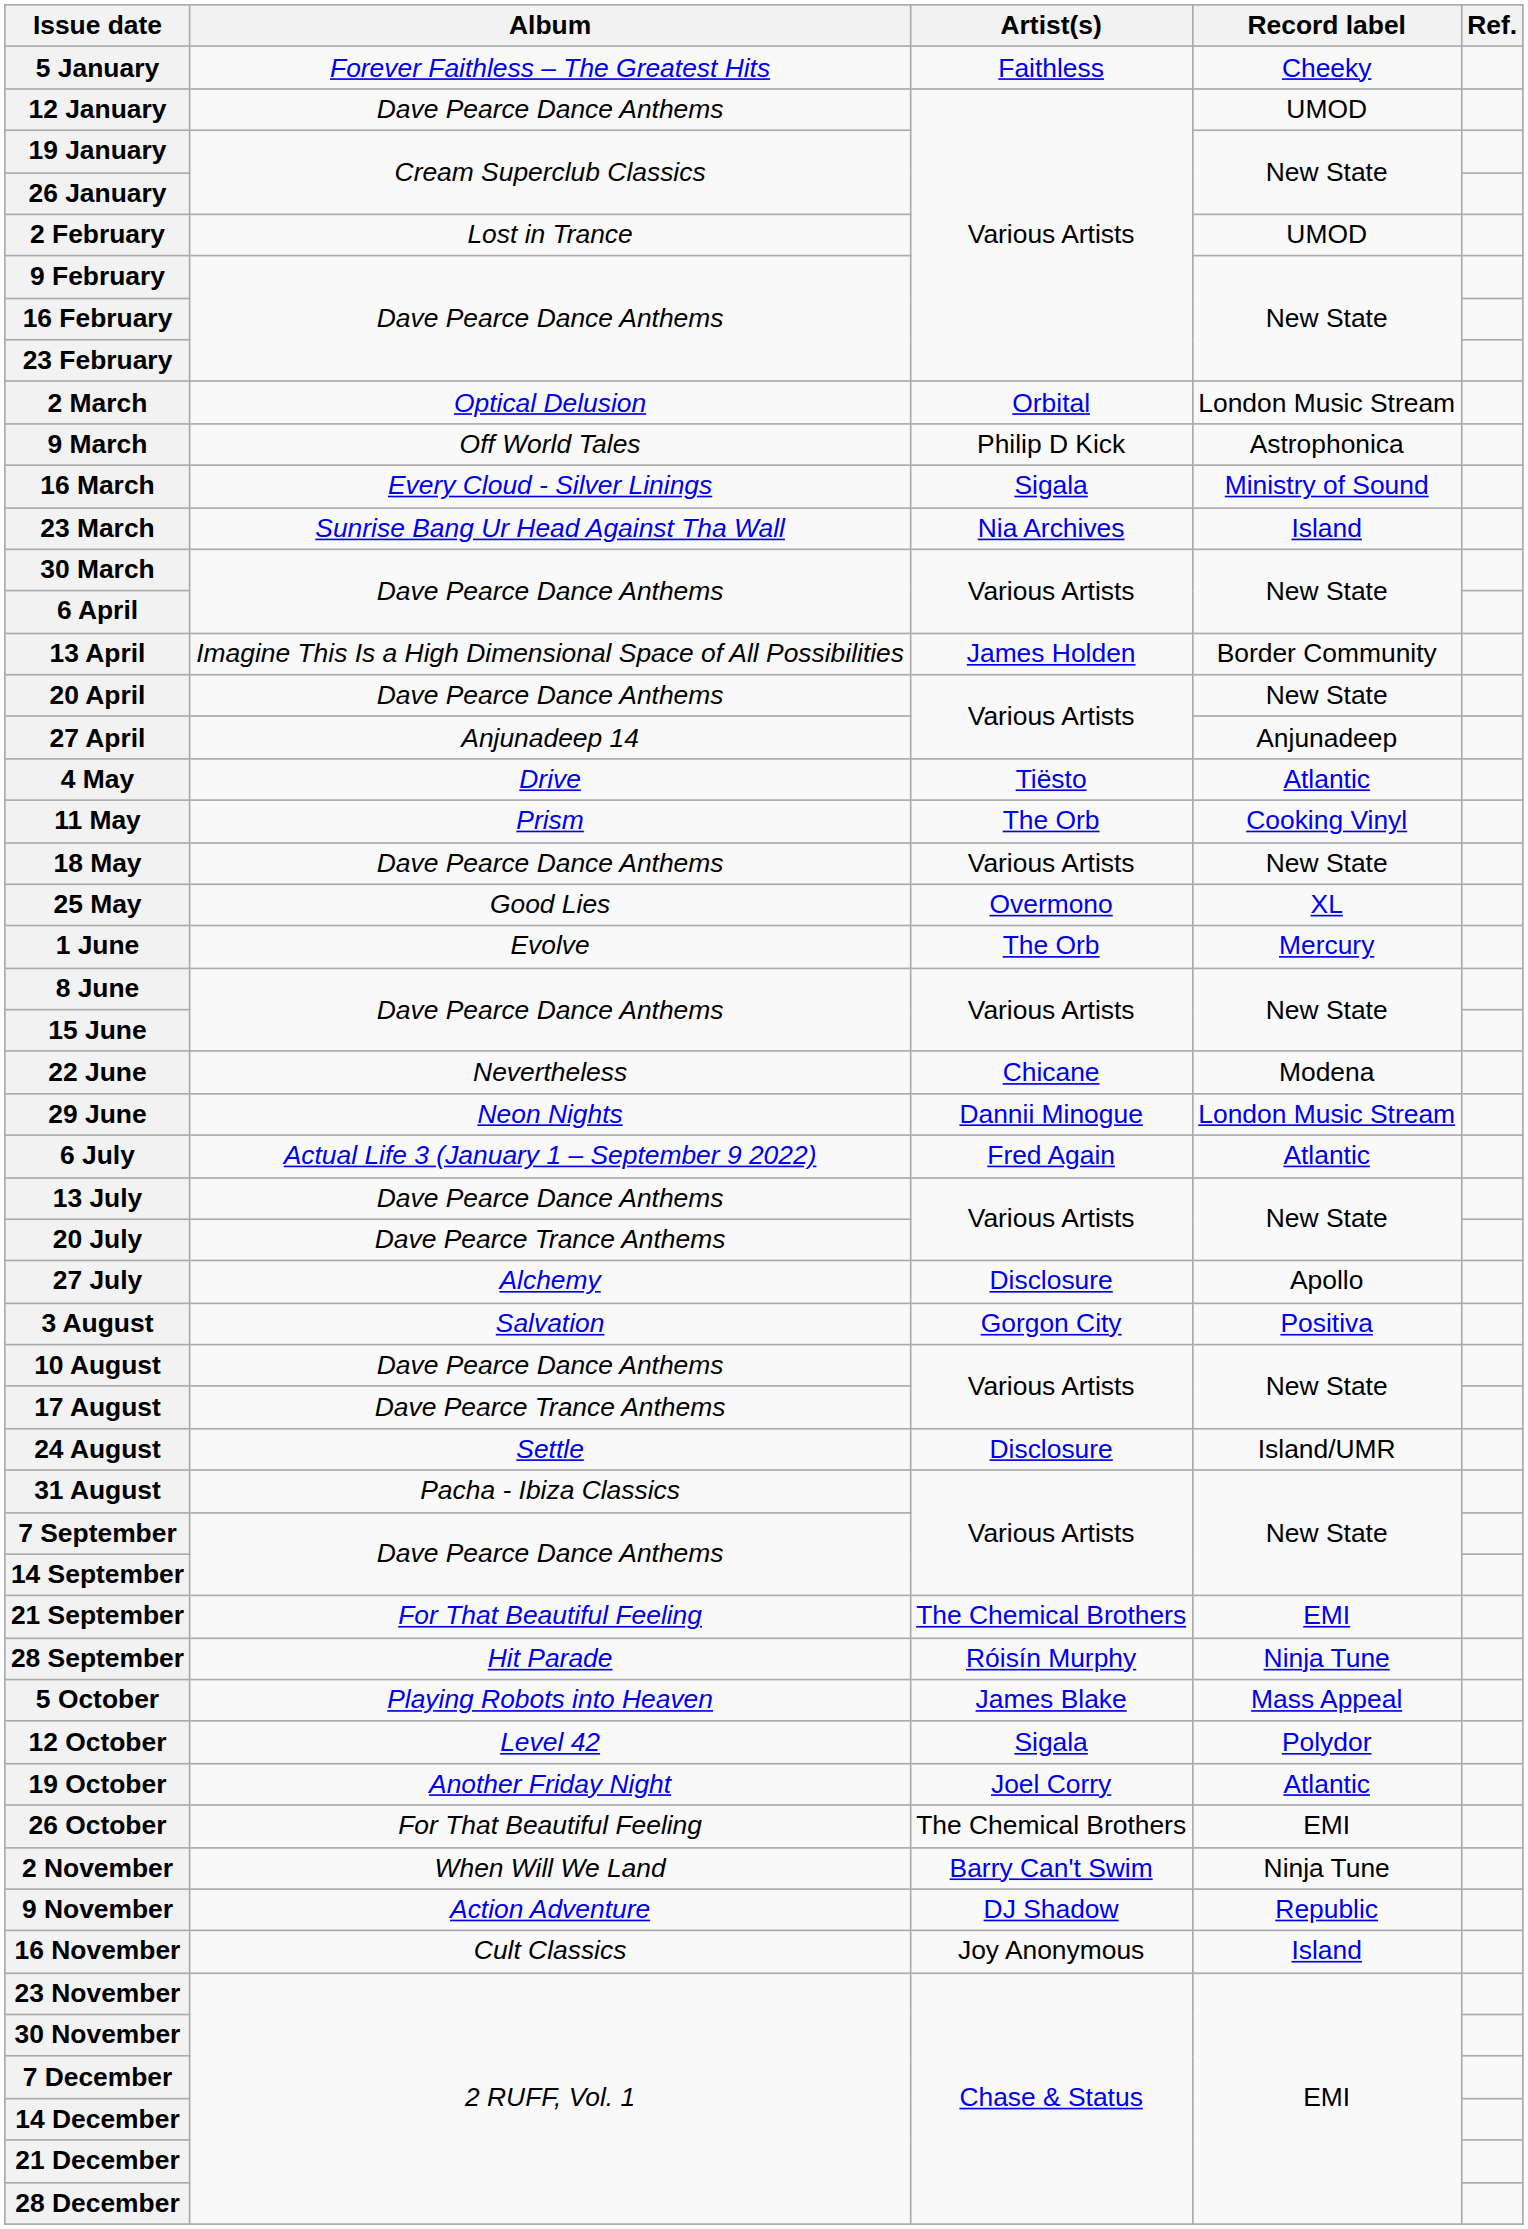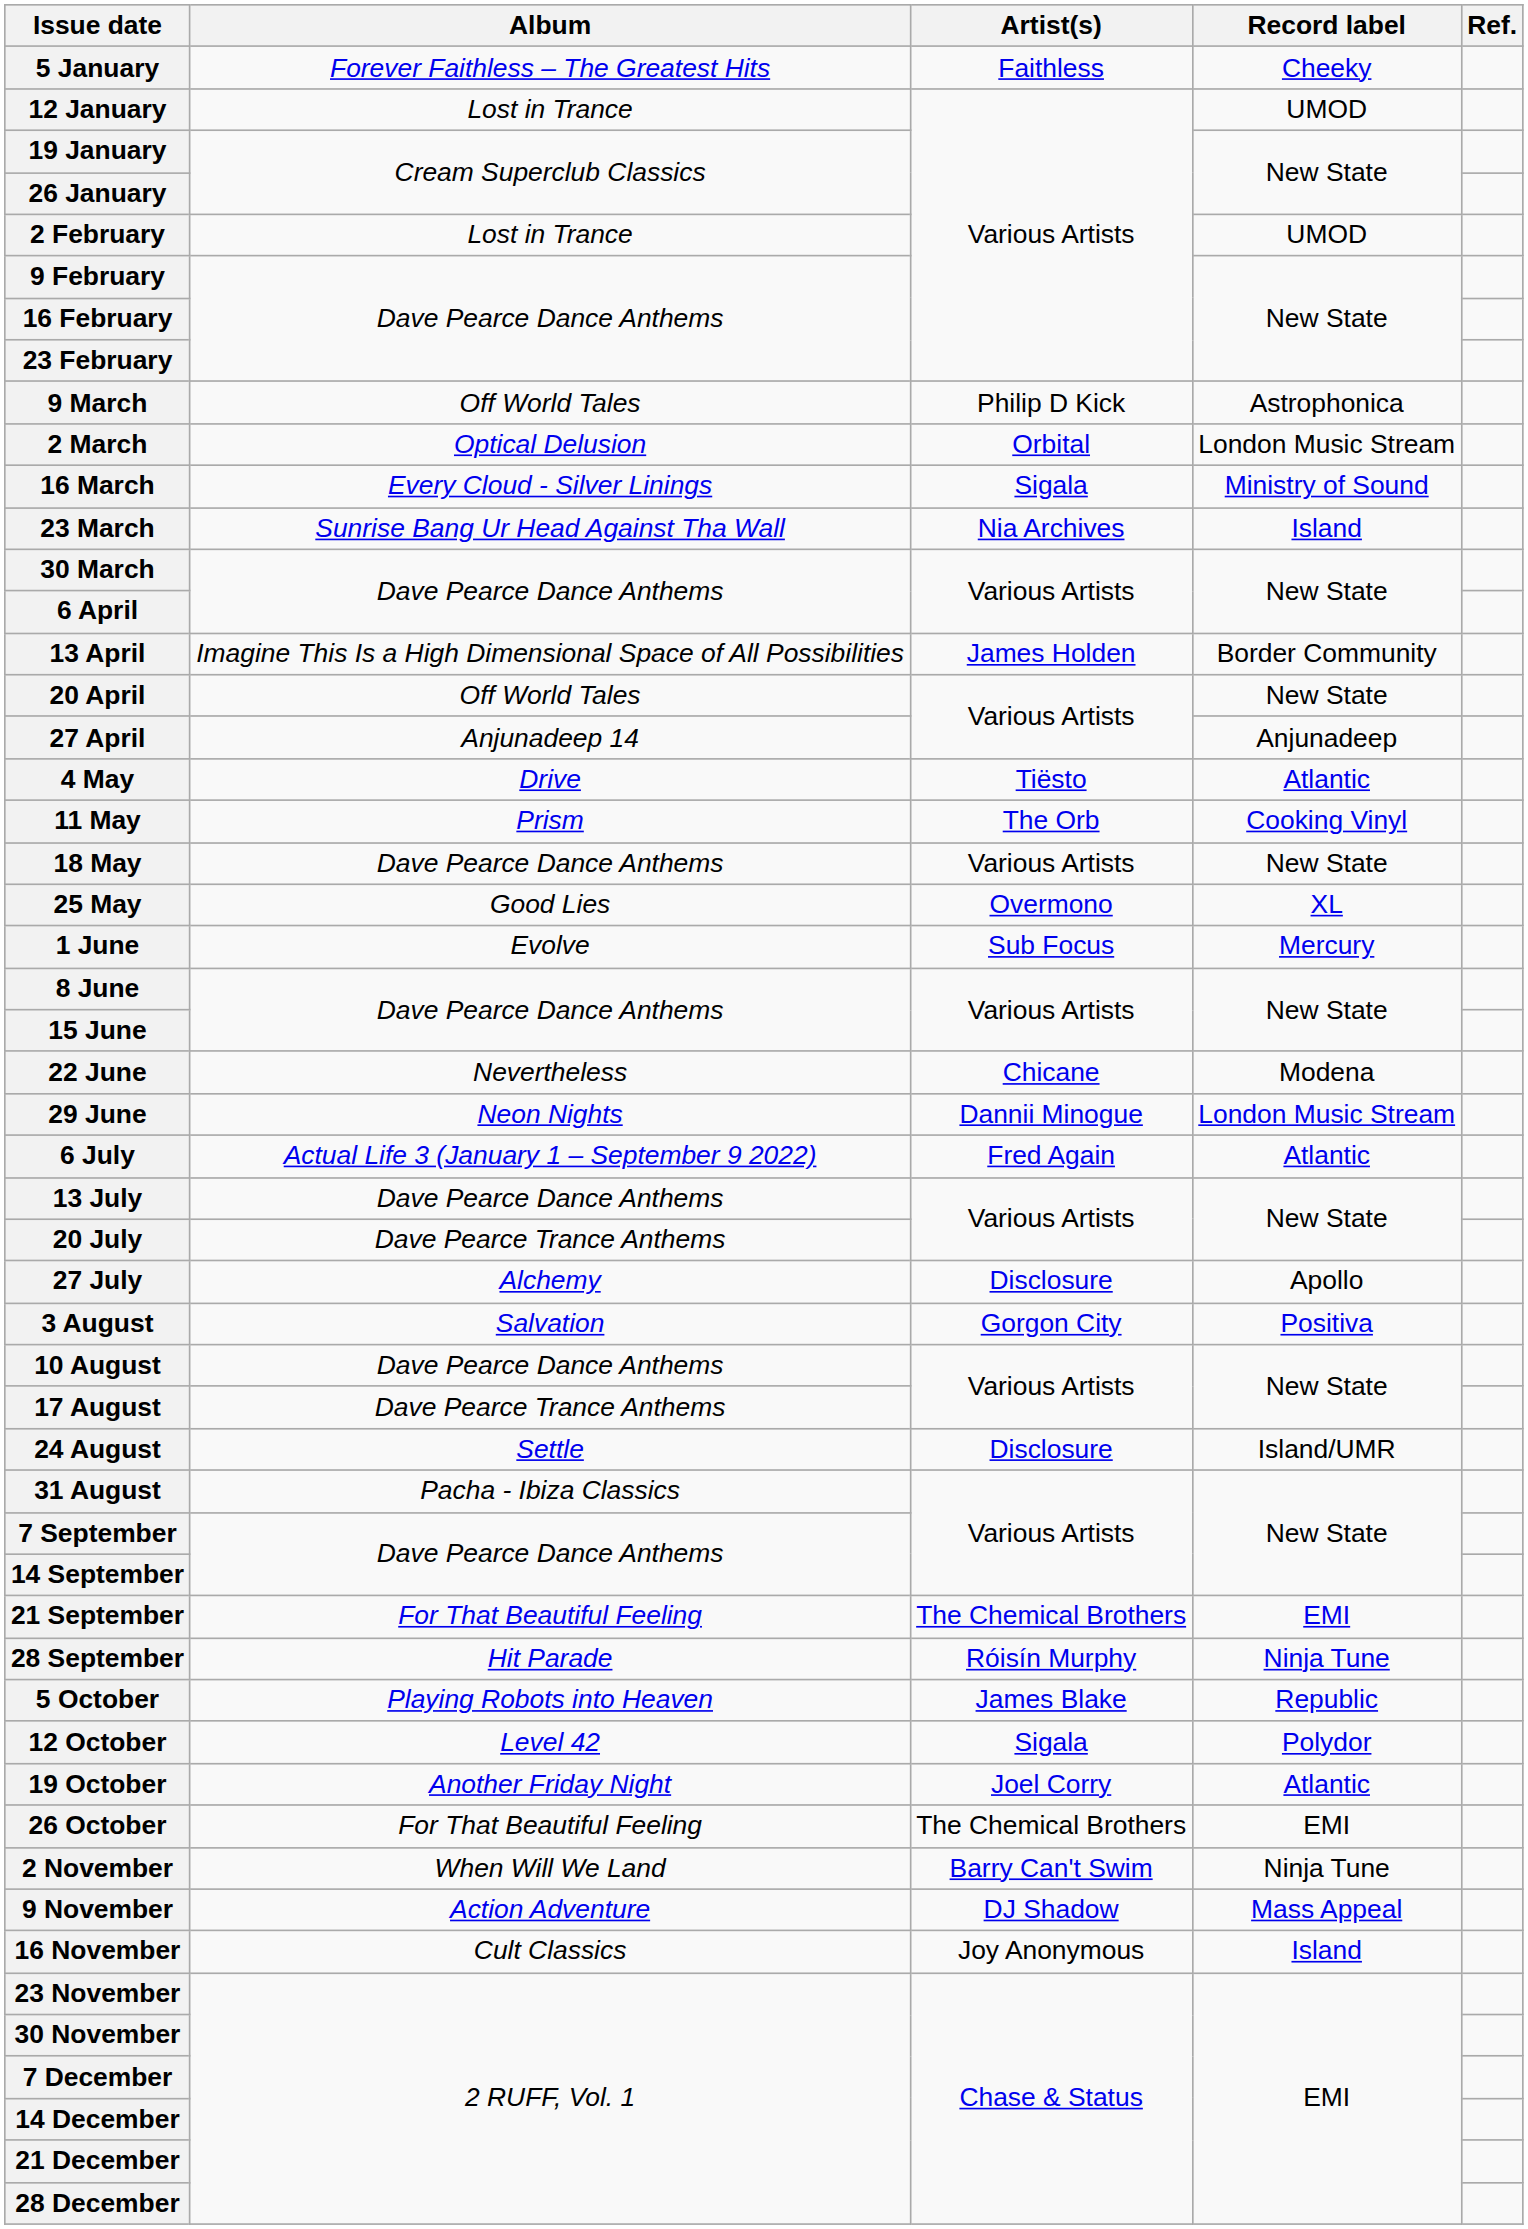12 January | Album: Dave Pearce Dance Anthems -> Lost in Trance
rows swapped: 2 March <-> 9 March
20 April | Album: Dave Pearce Dance Anthems -> Off World Tales
1 June | Artist(s): The Orb -> Sub Focus
5 October | Record label: Mass Appeal -> Republic
9 November | Record label: Republic -> Mass Appeal
